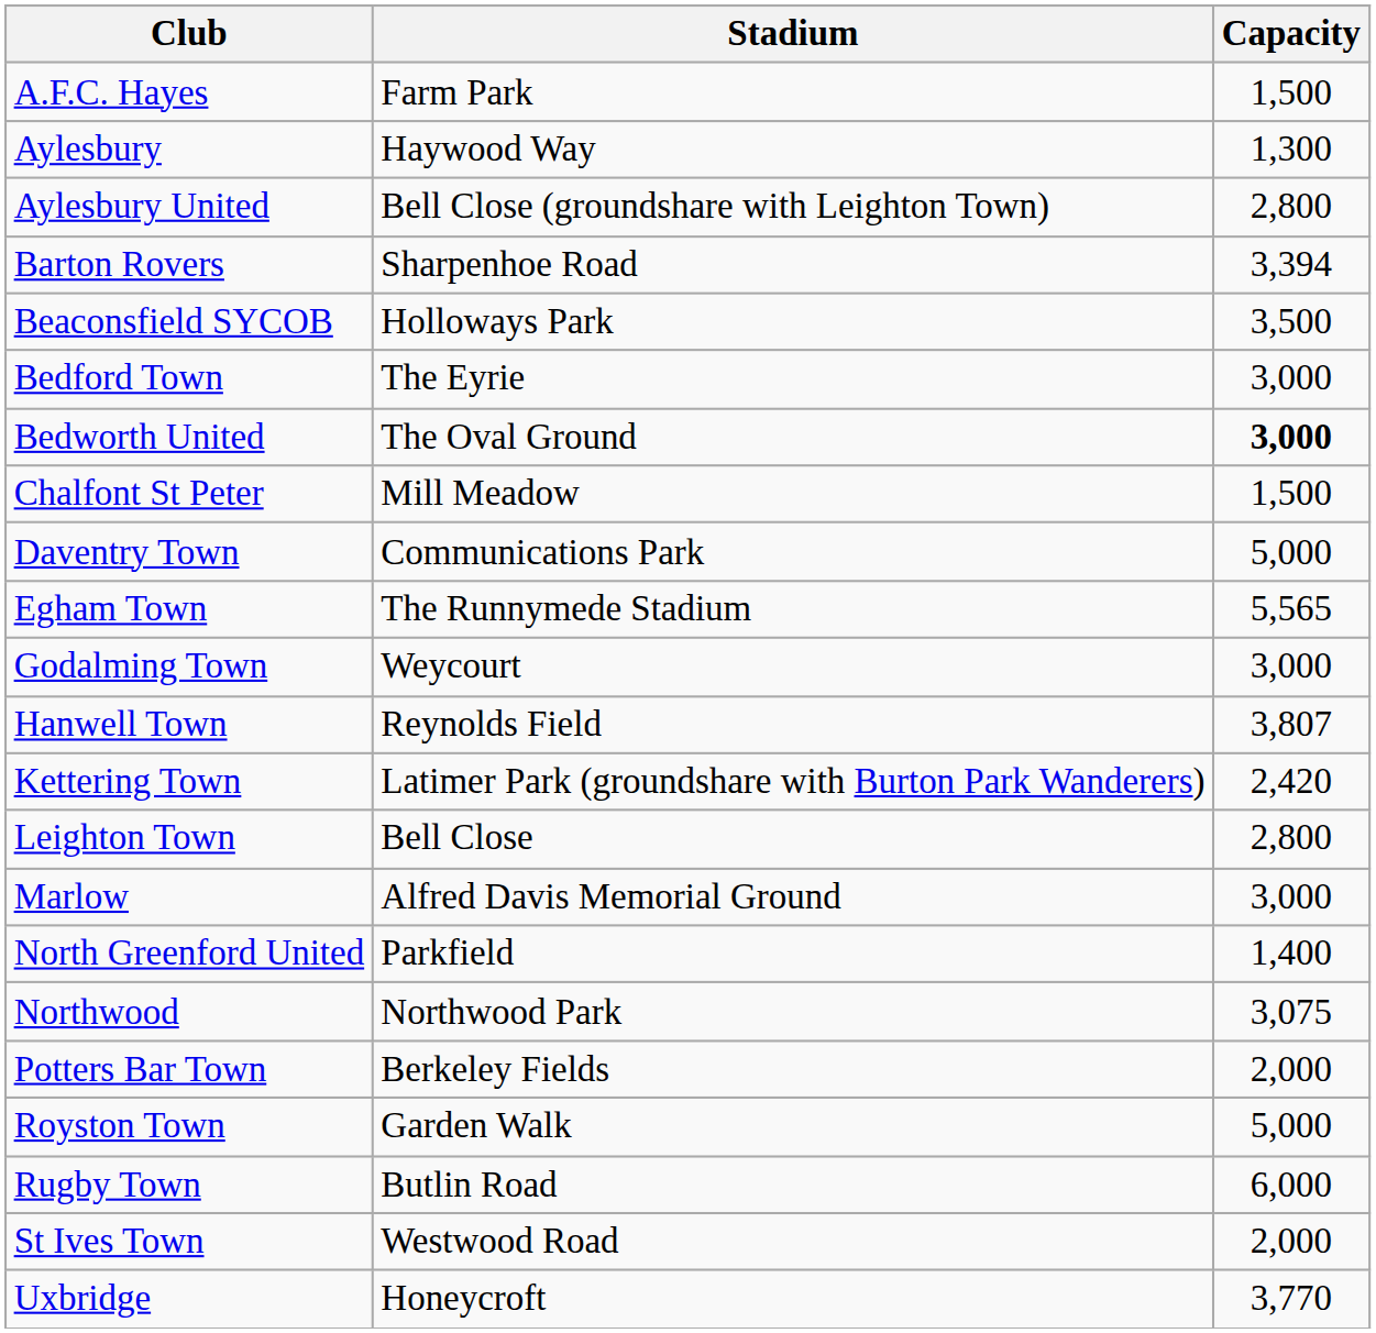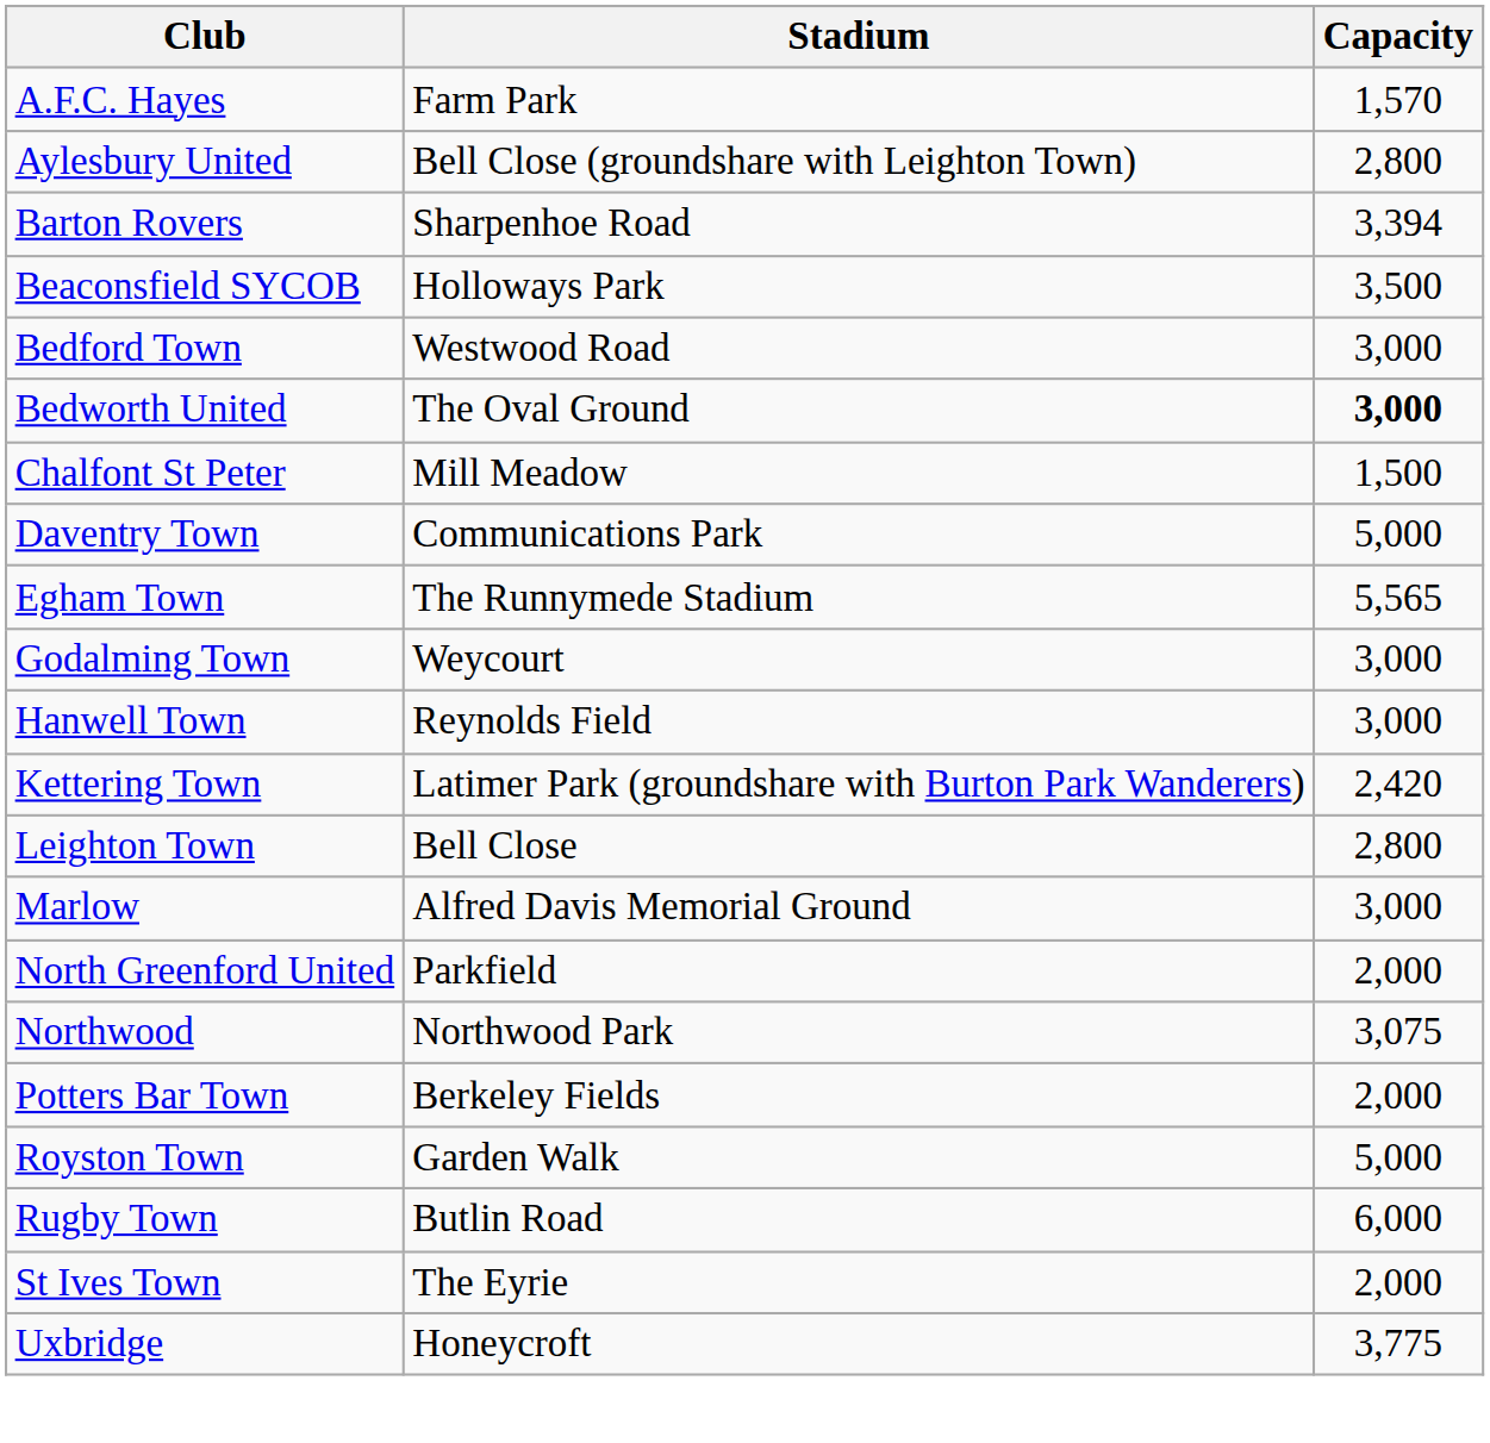A.F.C. Hayes | Capacity: 1,500 -> 1,570
- row: Aylesbury | Haywood Way | 1,300
Bedford Town | Stadium: The Eyrie -> Westwood Road
Hanwell Town | Capacity: 3,807 -> 3,000
North Greenford United | Capacity: 1,400 -> 2,000
St Ives Town | Stadium: Westwood Road -> The Eyrie
Uxbridge | Capacity: 3,770 -> 3,775
